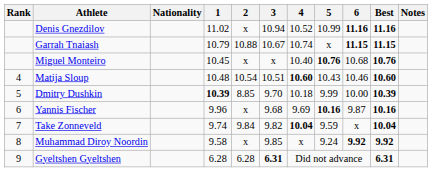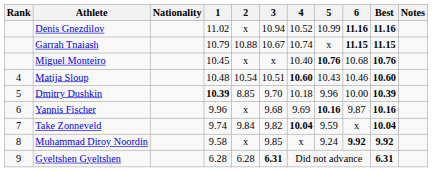Dmitry Dushkin | 5: 9.99 -> 9.96
